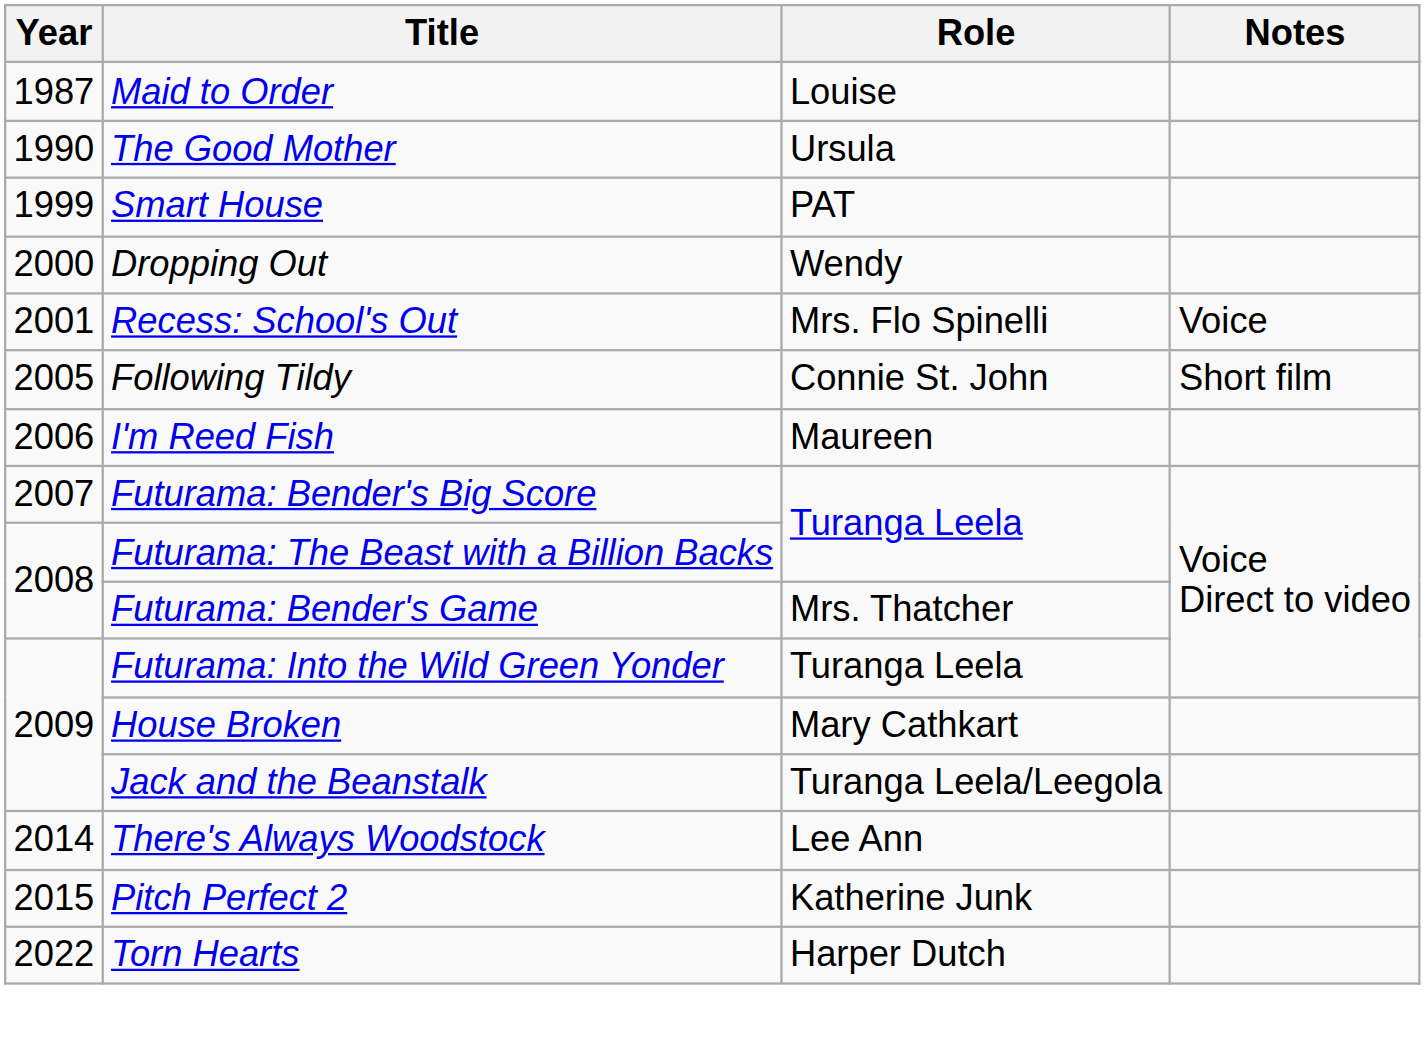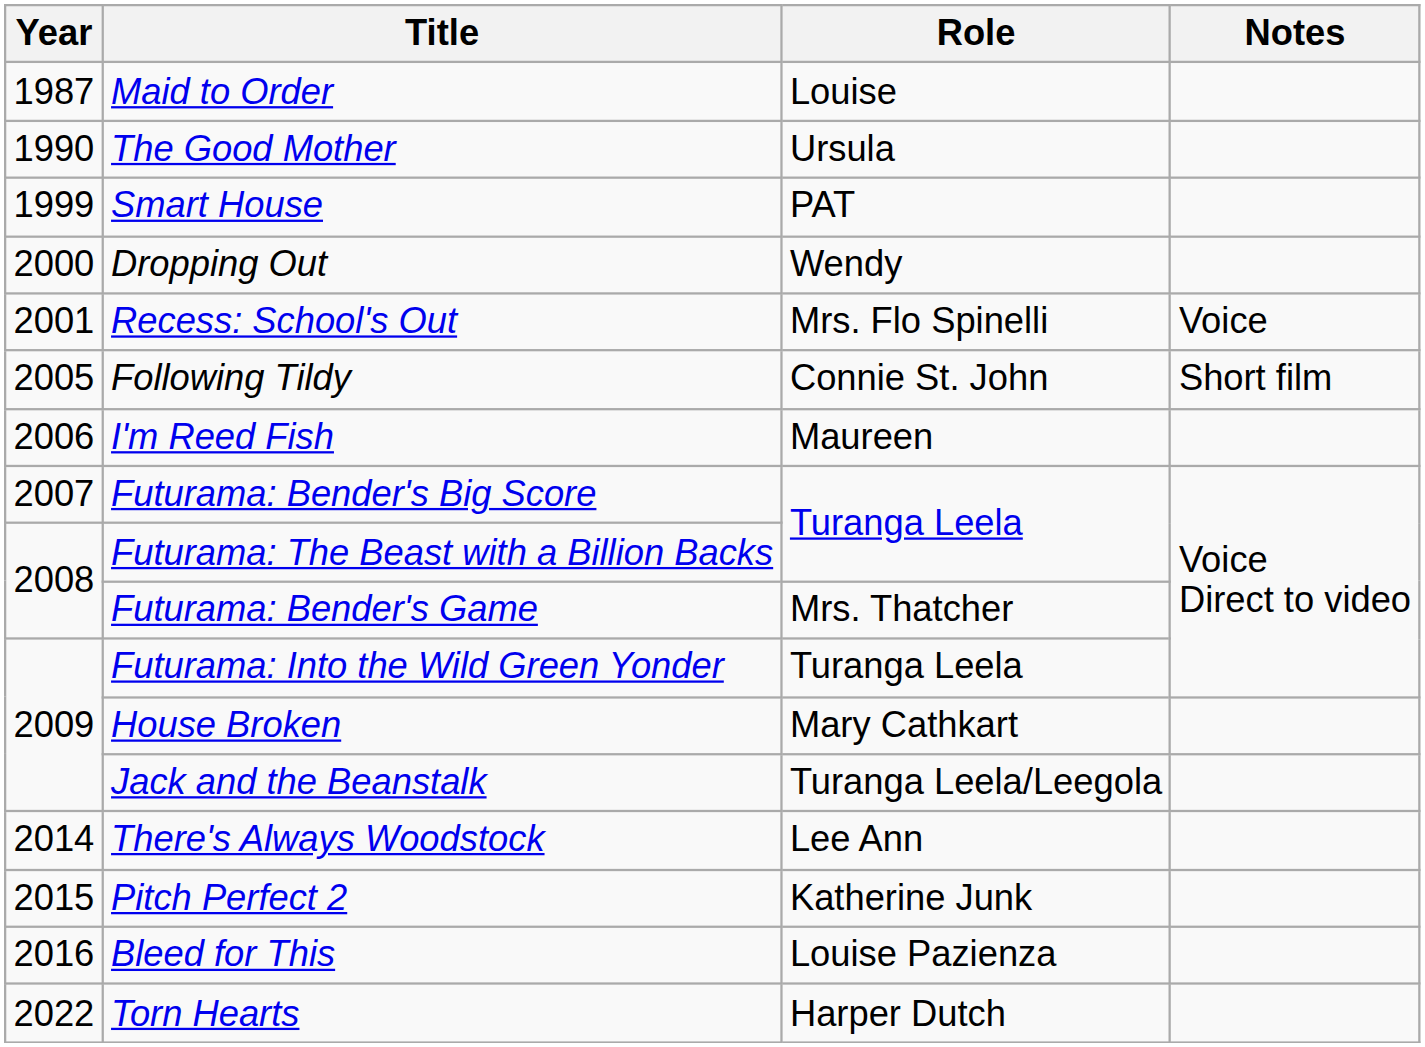+ row: 2016 | Bleed for This | Louise Pazienza
